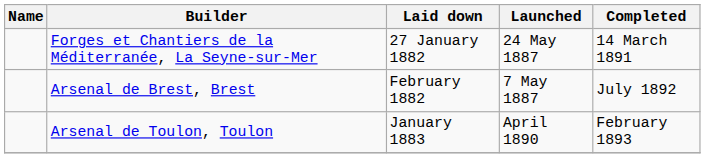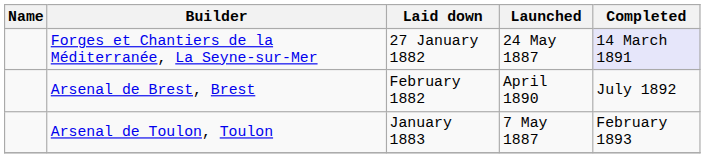Forges et Chantiers de la Méditerranée, La Seyne-sur-Mer | Completed: no background -> lavender background
Arsenal de Brest, Brest | Launched: 7 May 1887 -> April 1890
Arsenal de Toulon, Toulon | Launched: April 1890 -> 7 May 1887
